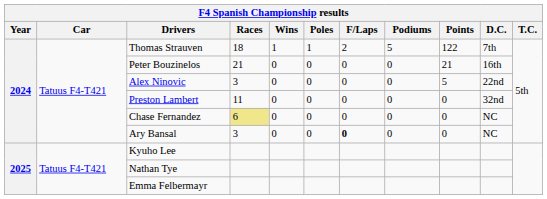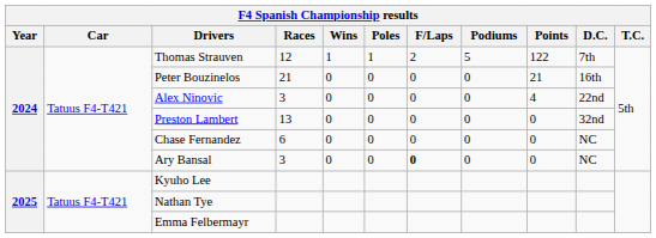Thomas Strauven | Races: 18 -> 12
Alex Ninovic | Points: 5 -> 4
Preston Lambert | Races: 11 -> 13
Chase Fernandez | Races: khaki background -> no background
